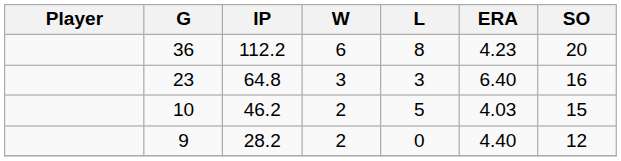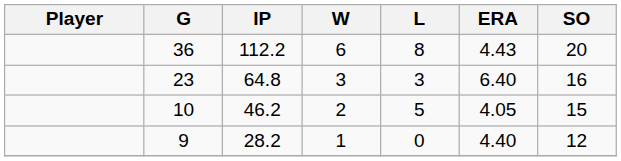36 | ERA: 4.23 -> 4.43
10 | ERA: 4.03 -> 4.05
9 | W: 2 -> 1
